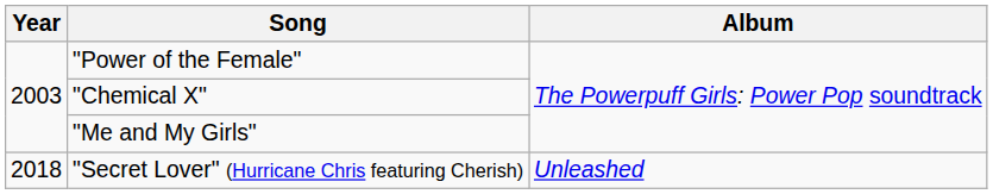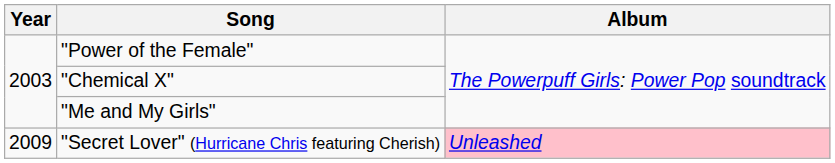"Secret Lover" (Hurricane Chris featuring Cherish) | Year: 2018 -> 2009
"Secret Lover" (Hurricane Chris featuring Cherish) | Album: no background -> pink background
